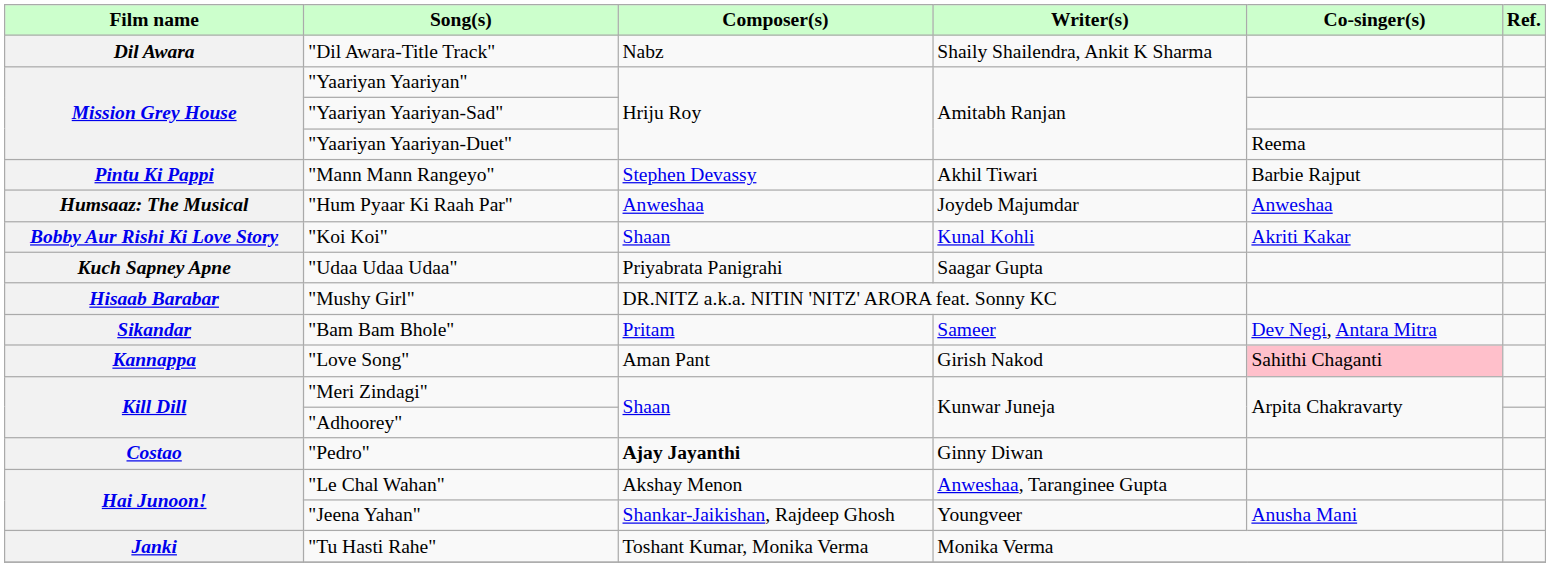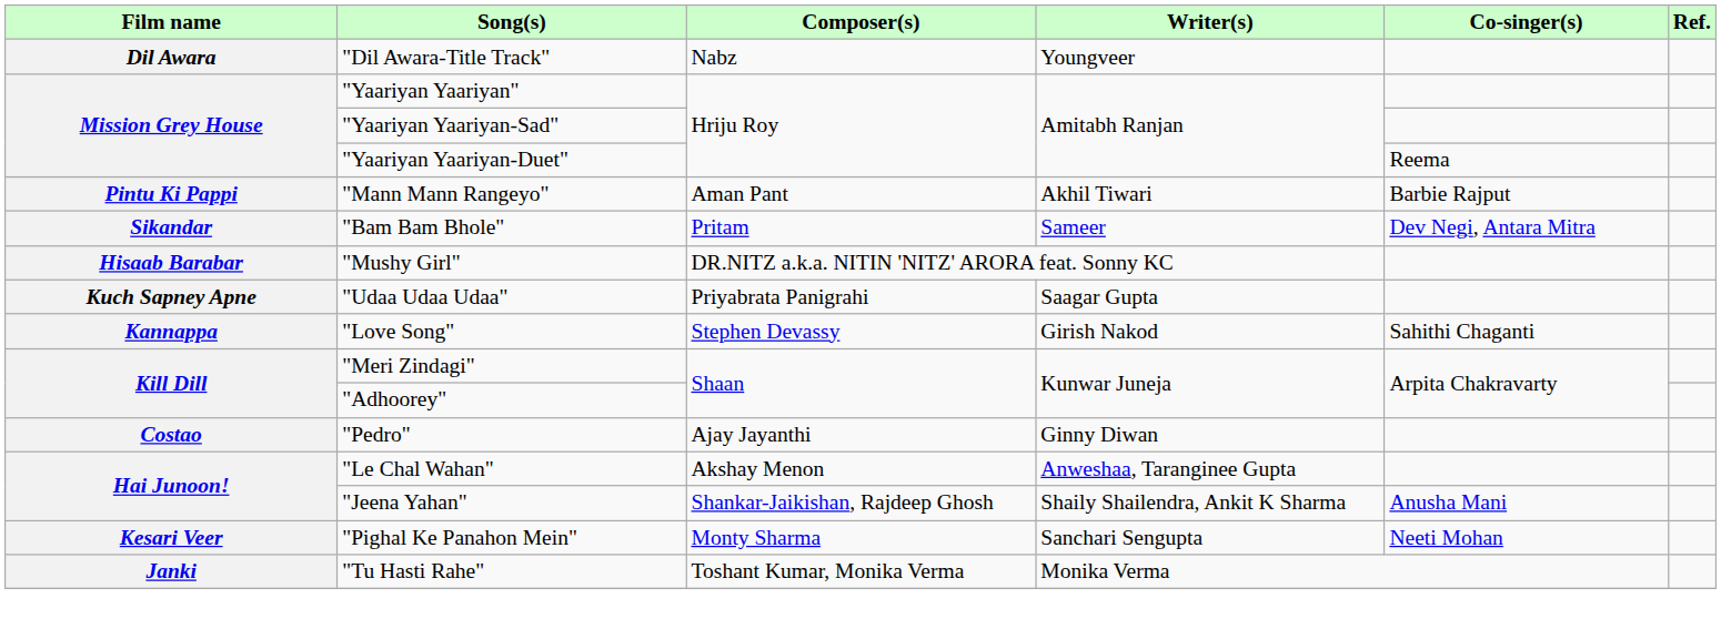"Dil Awara-Title Track" | Writer(s): Shaily Shailendra, Ankit K Sharma -> Youngveer
"Mann Mann Rangeyo" | Composer(s): Stephen Devassy -> Aman Pant
- row: Humsaaz: The Musical | "Hum Pyaar Ki Raah Par" | Anweshaa | Joydeb Majumdar | Anweshaa
- row: Bobby Aur Rishi Ki Love Story | "Koi Koi" | Shaan | Kunal Kohli | Akriti Kakar
rows swapped: "Udaa Udaa Udaa" <-> "Bam Bam Bhole"
"Love Song" | Composer(s): Aman Pant -> Stephen Devassy
"Love Song" | Co-singer(s): pink background -> no background
"Pedro" | Composer(s): bold -> normal
"Jeena Yahan" | Writer(s): Youngveer -> Shaily Shailendra, Ankit K Sharma
+ row: Kesari Veer | "Pighal Ke Panahon Mein" | Monty Sharma | Sanchari Sengupta | Neeti Mohan
